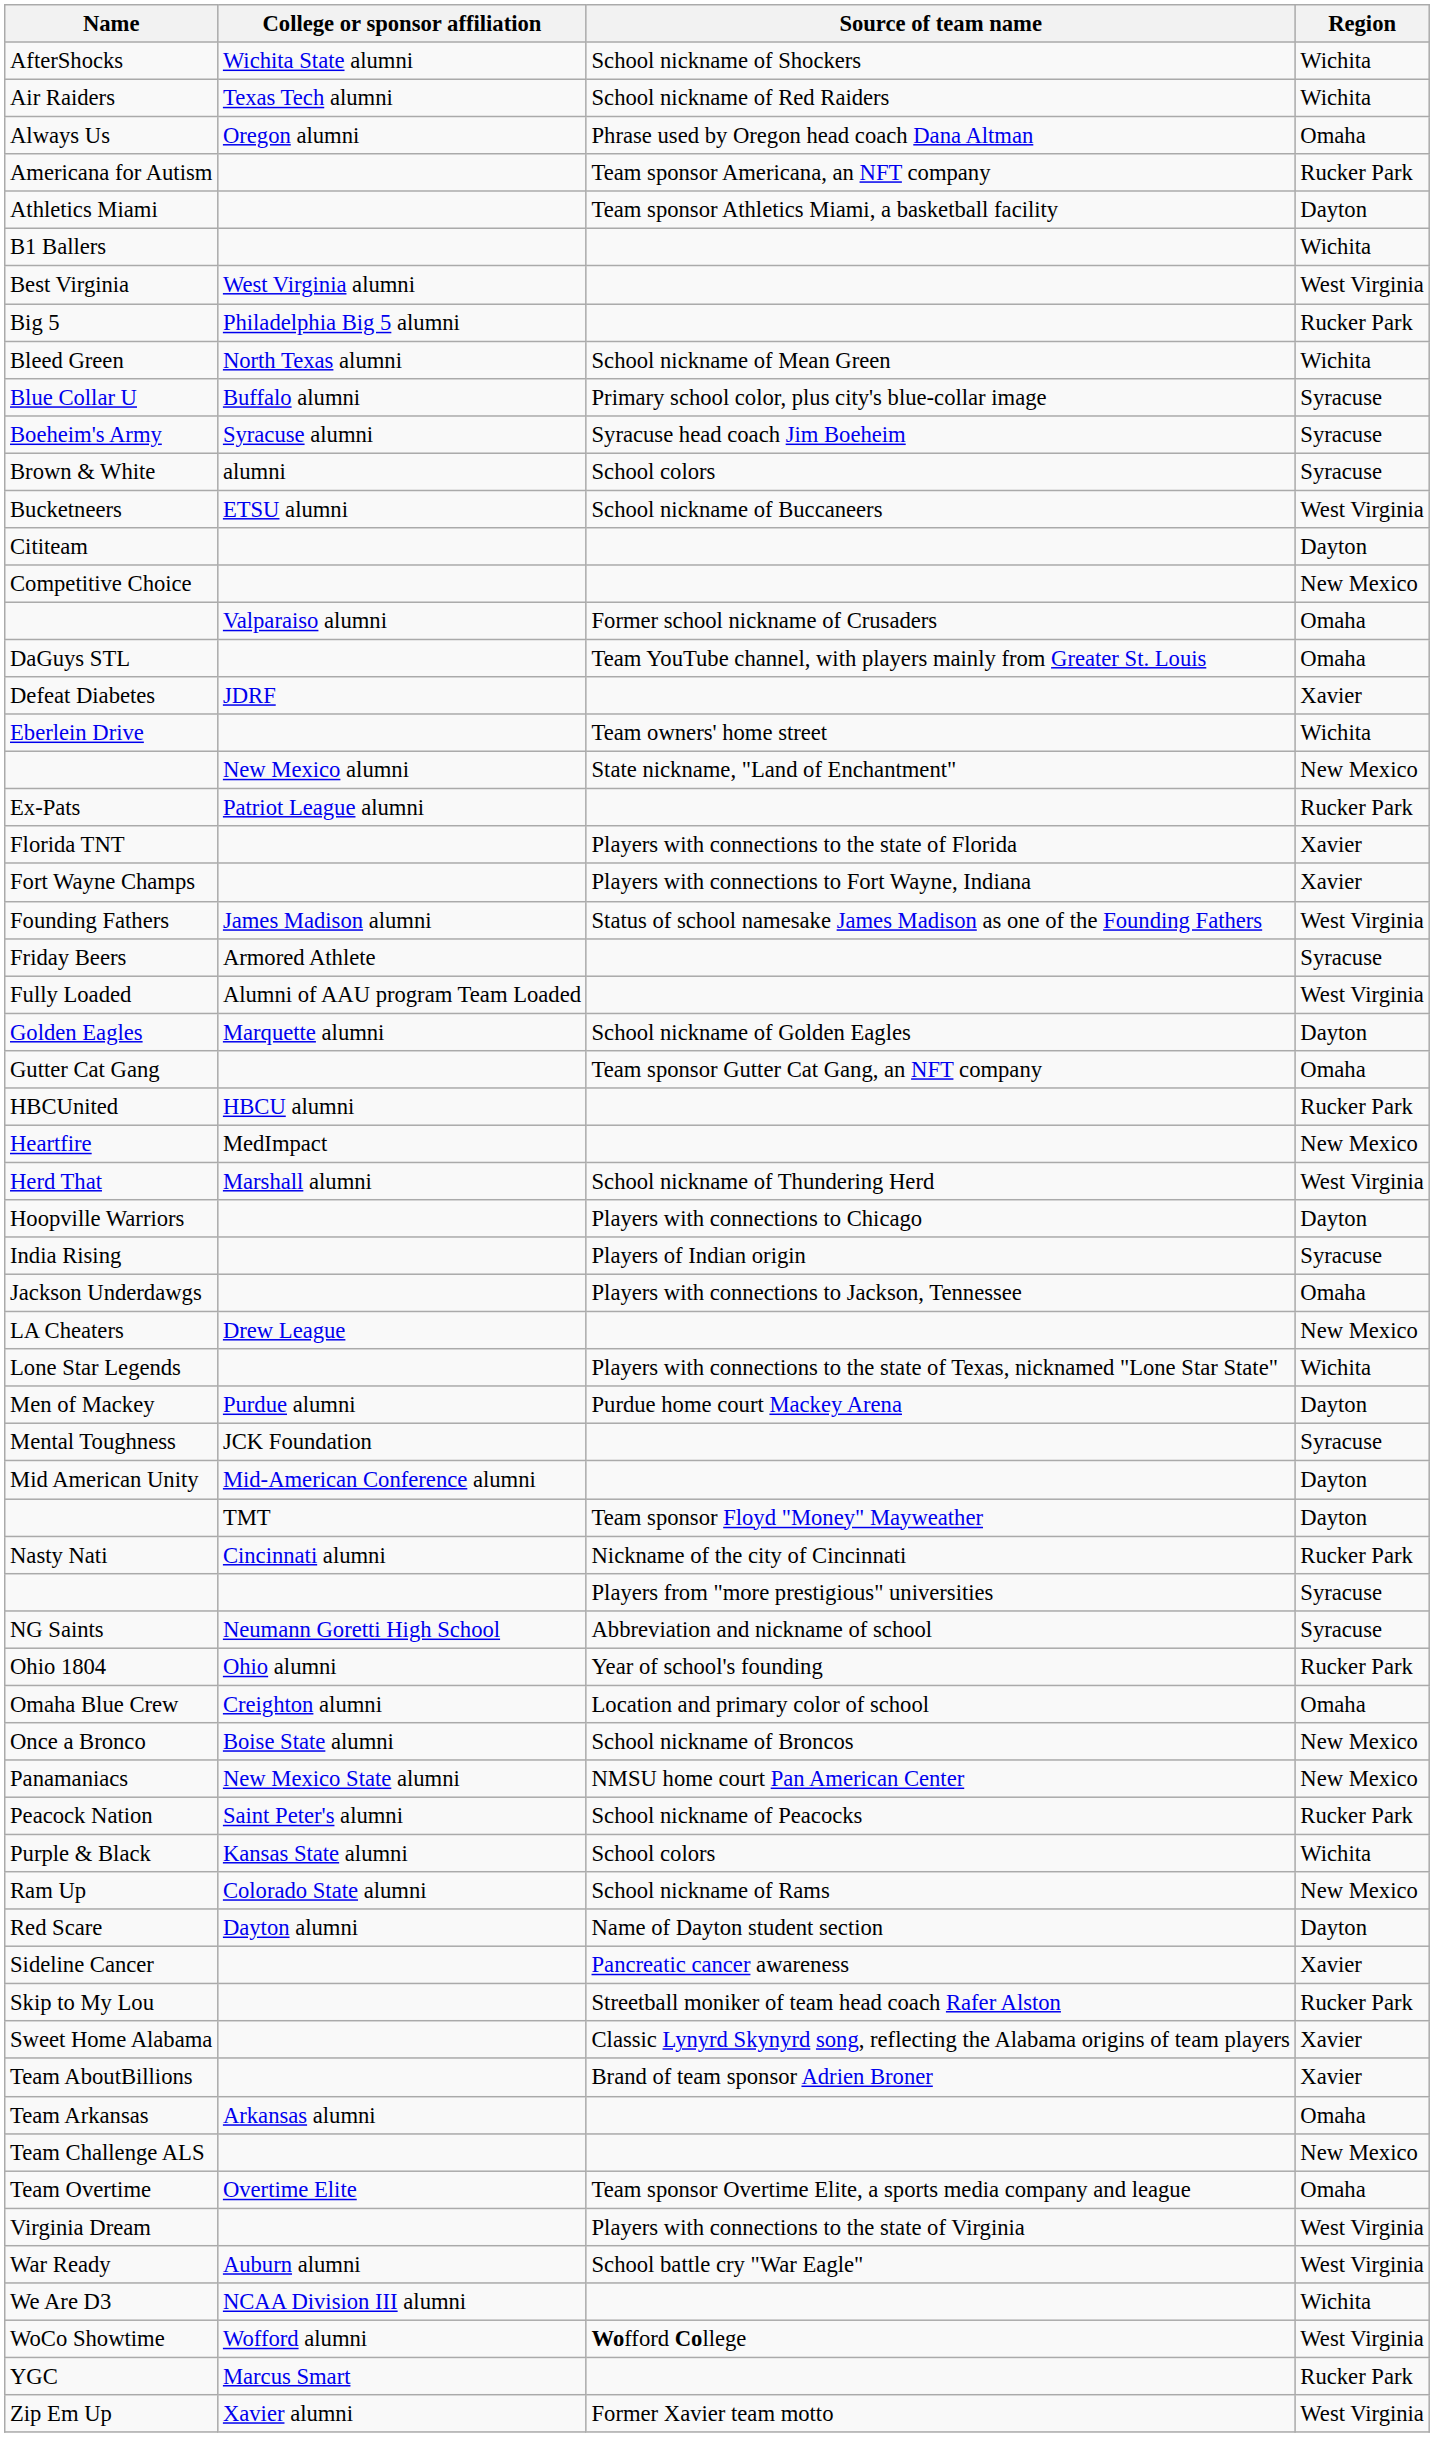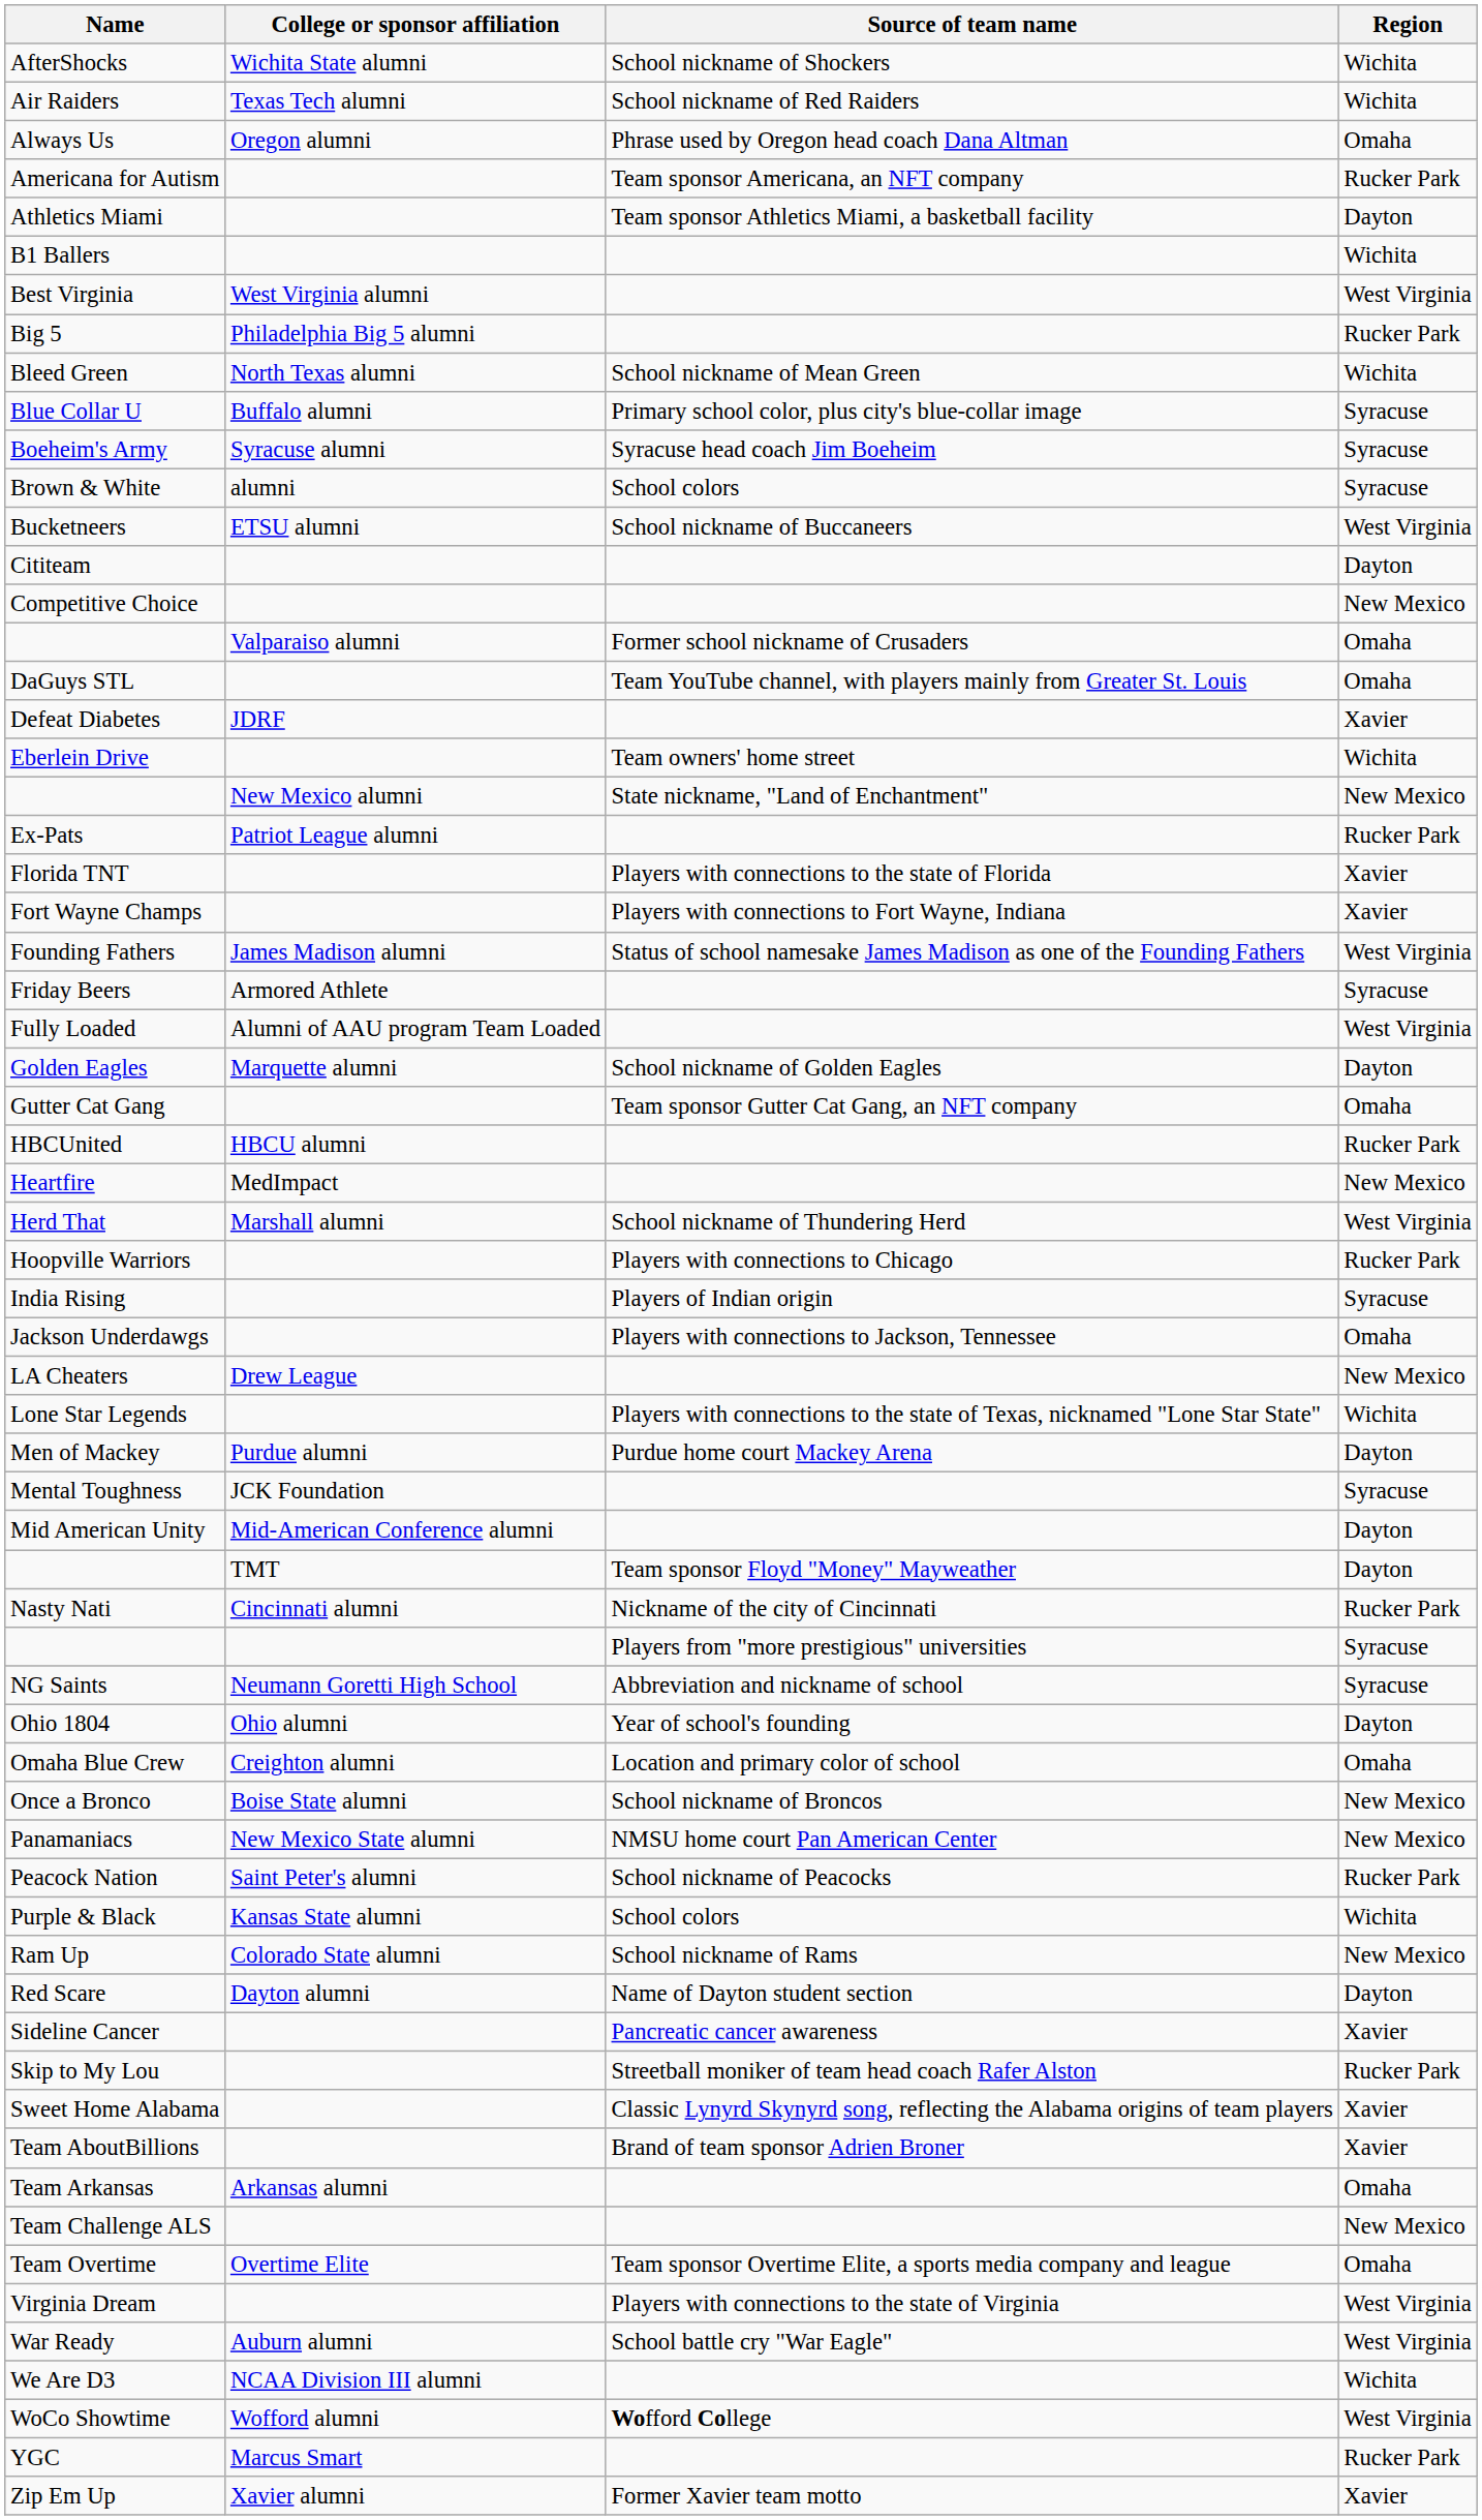Hoopville Warriors | Region: Dayton -> Rucker Park
Ohio 1804 | Region: Rucker Park -> Dayton
Zip Em Up | Region: West Virginia -> Xavier
